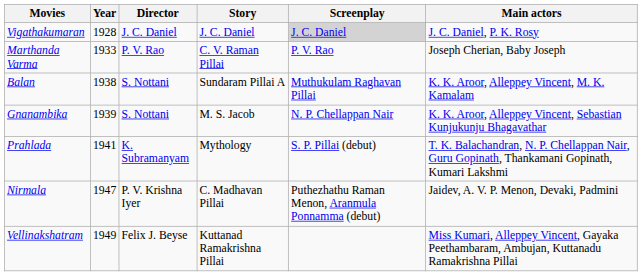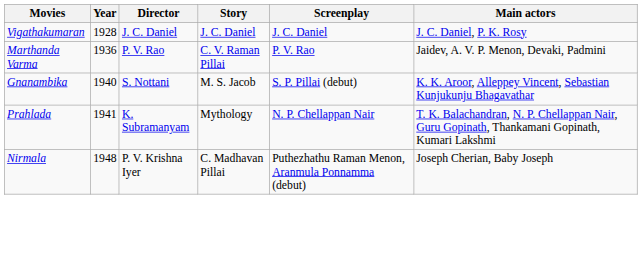Vigathakumaran | Screenplay: lightgrey background -> no background
Marthanda Varma | Year: 1933 -> 1936
Marthanda Varma | Main actors: Joseph Cherian, Baby Joseph -> Jaidev, A. V. P. Menon, Devaki, Padmini
- row: Balan | 1938 | S. Nottani | Sundaram Pillai A | Muthukulam Raghavan Pillai | K. K. Aroor, Alleppey Vincent, M. K. Kamalam
Gnanambika | Year: 1939 -> 1940
Gnanambika | Screenplay: N. P. Chellappan Nair -> S. P. Pillai (debut)
Prahlada | Screenplay: S. P. Pillai (debut) -> N. P. Chellappan Nair
Nirmala | Year: 1947 -> 1948
Nirmala | Main actors: Jaidev, A. V. P. Menon, Devaki, Padmini -> Joseph Cherian, Baby Joseph
- row: Vellinakshatram | 1949 | Felix J. Beyse | Kuttanad Ramakrishna Pillai | Miss Kumari, Alleppey Vincent, Gayaka Peethambaram, Ambujan, Kuttanadu Ramakrishna Pillai
